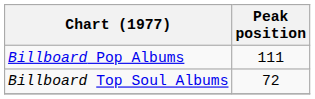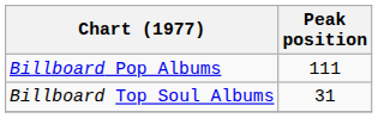Billboard Top Soul Albums | Peak position: 72 -> 31
